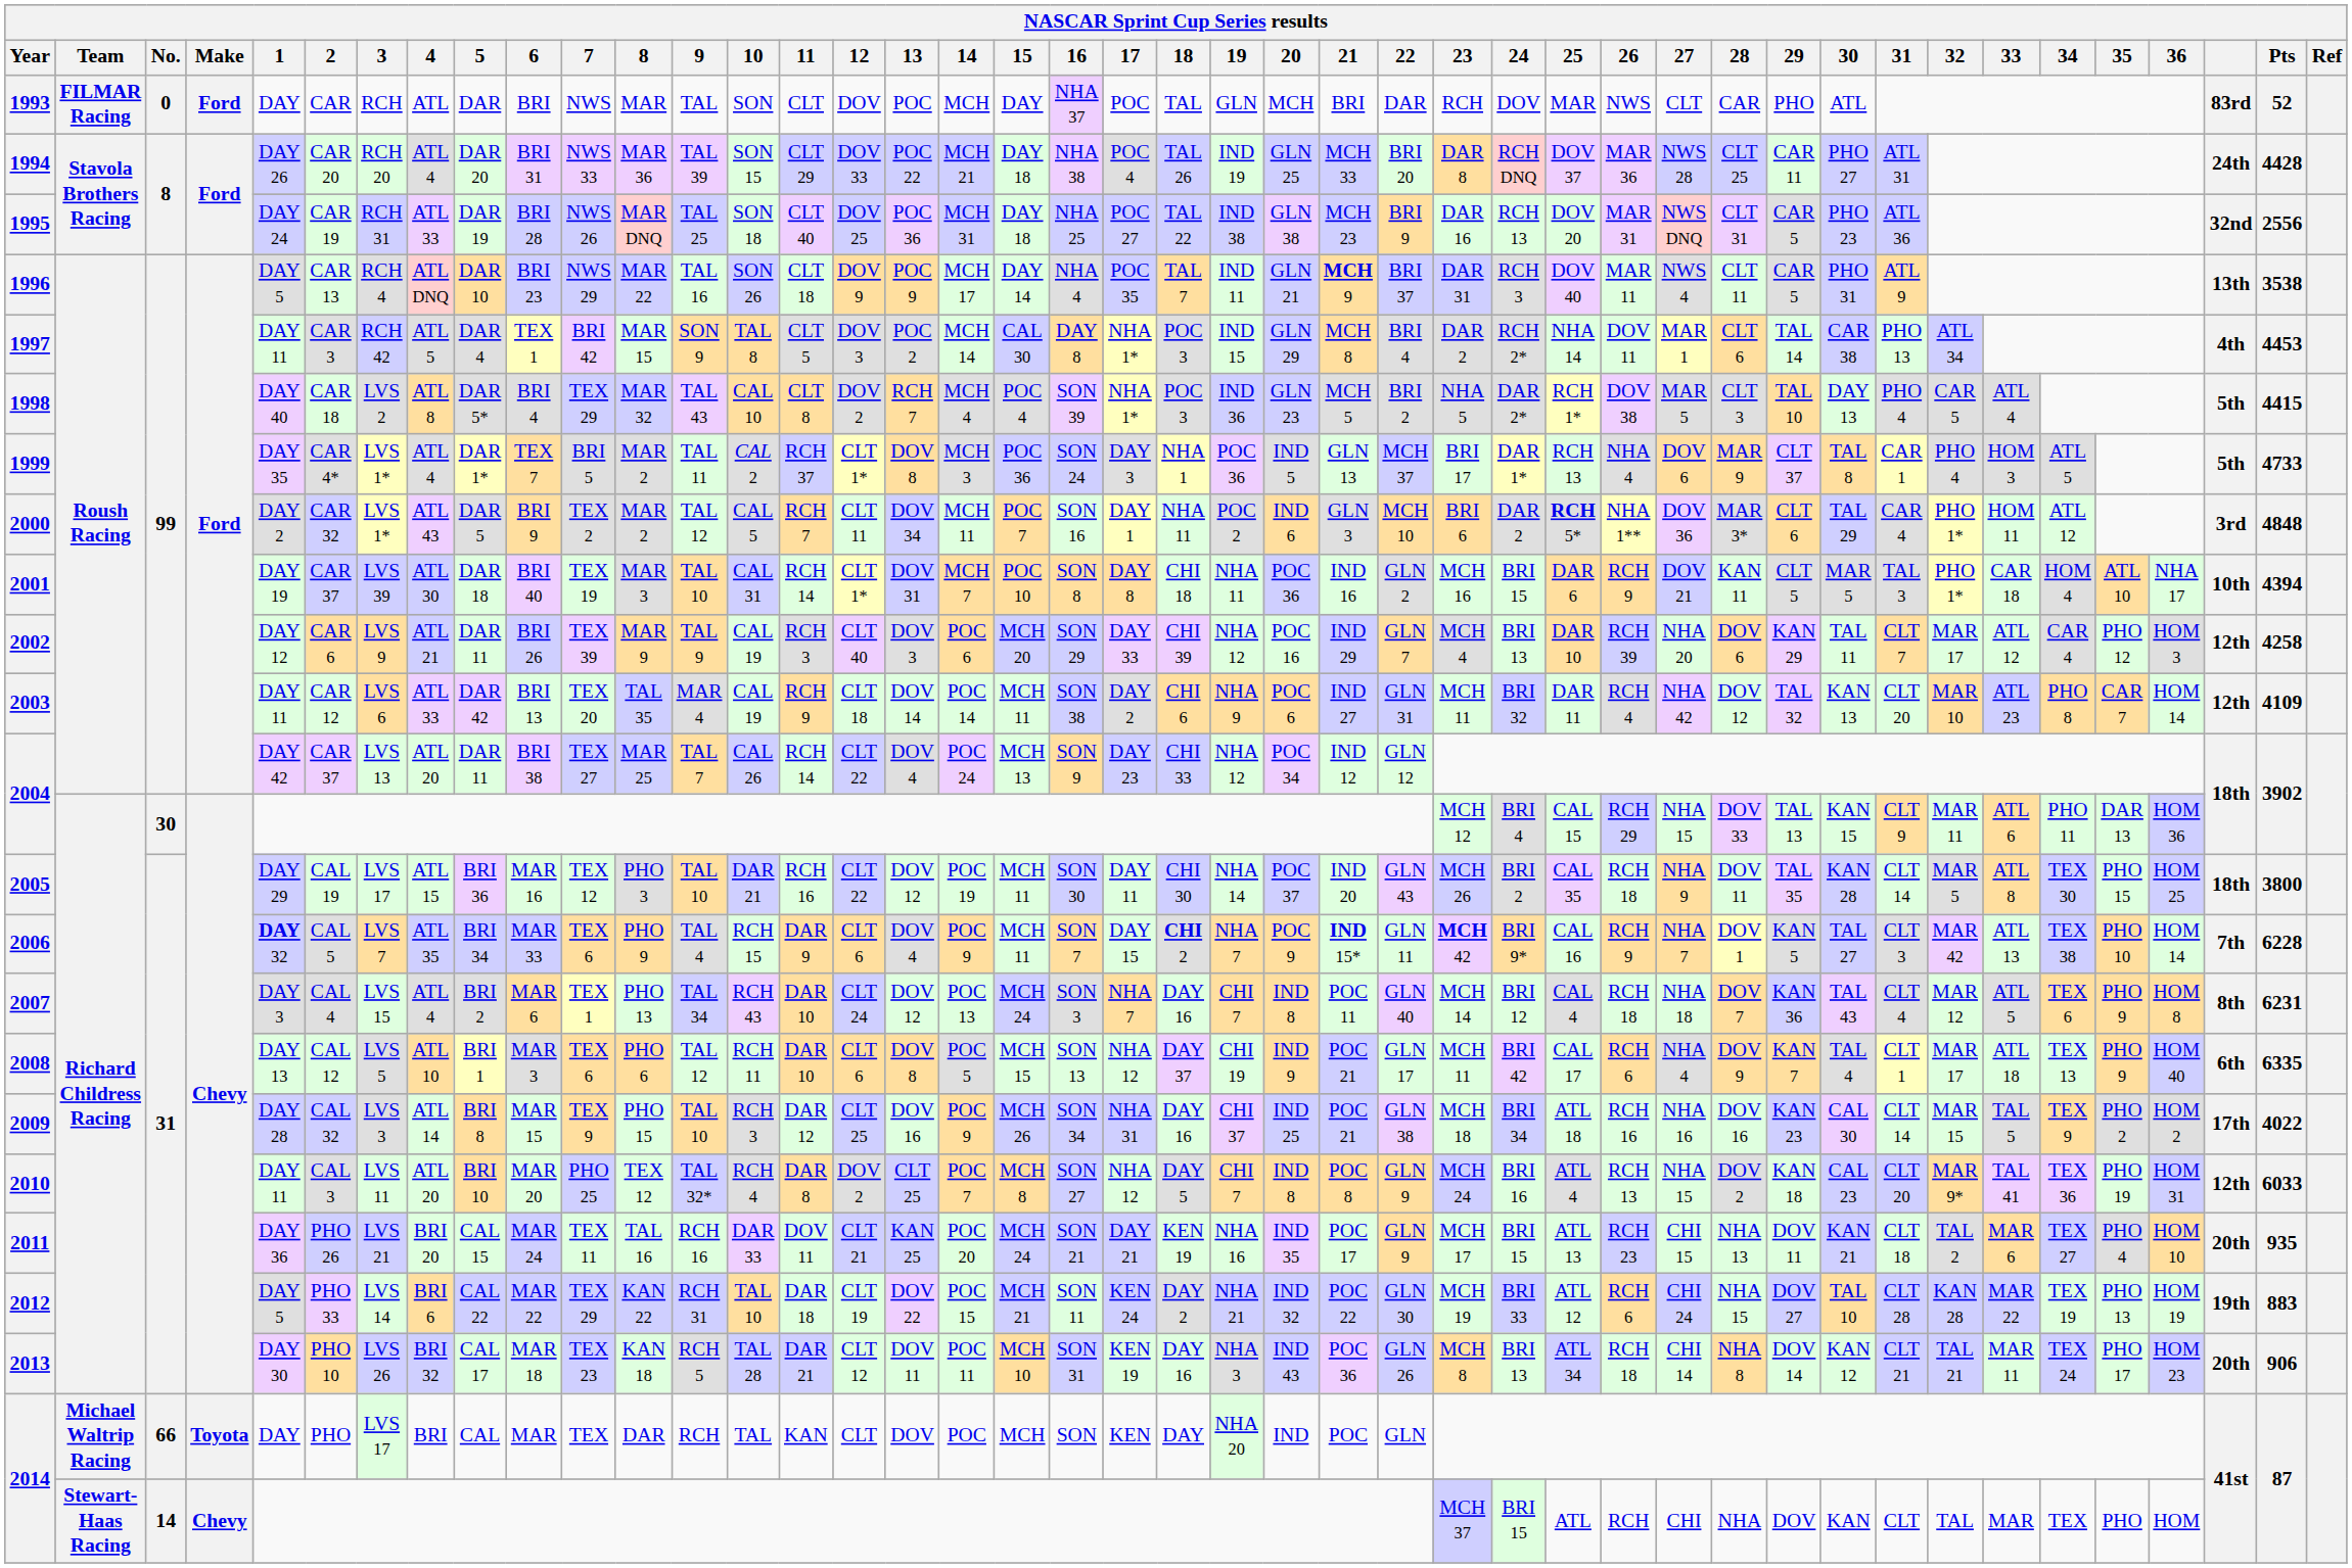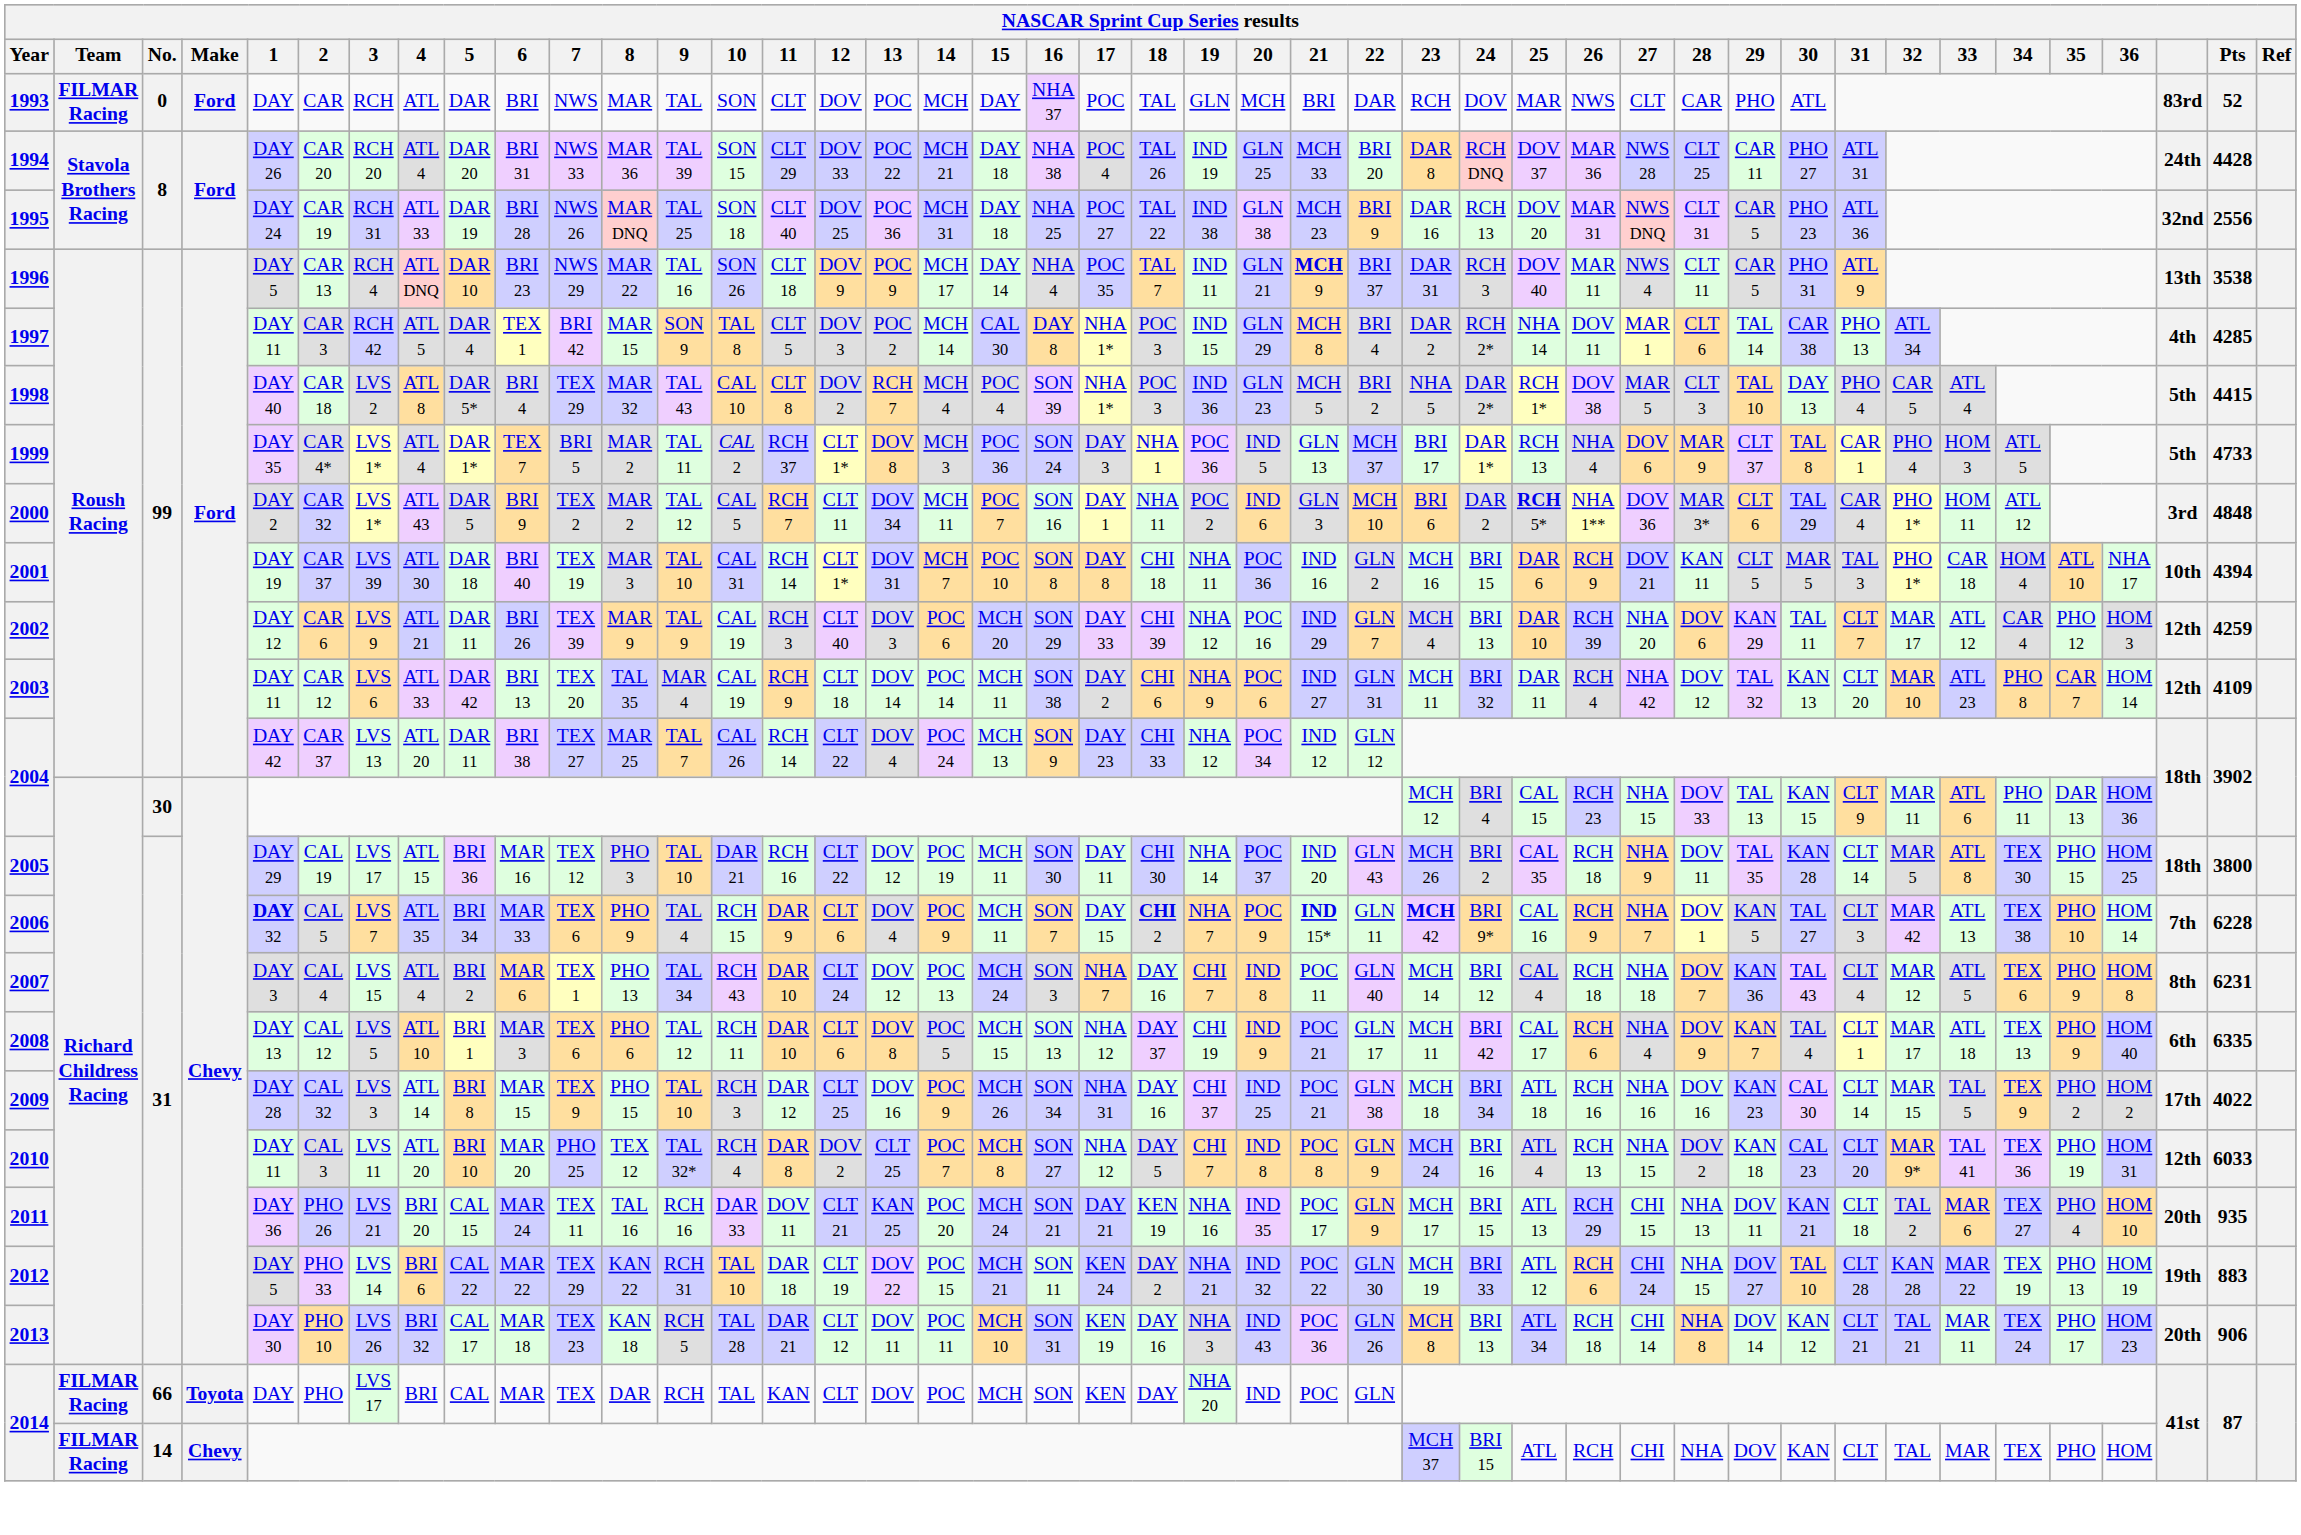1997 | Pts: 4453 -> 4285
2002 | Pts: 4258 -> 4259
2004 / 30 | 26: RCH 29 -> RCH 23
2011 | 26: RCH 23 -> RCH 29
2014 / 66 | Team: Michael Waltrip Racing -> FILMAR Racing
2014 / 14 | Team: Stewart-Haas Racing -> FILMAR Racing
